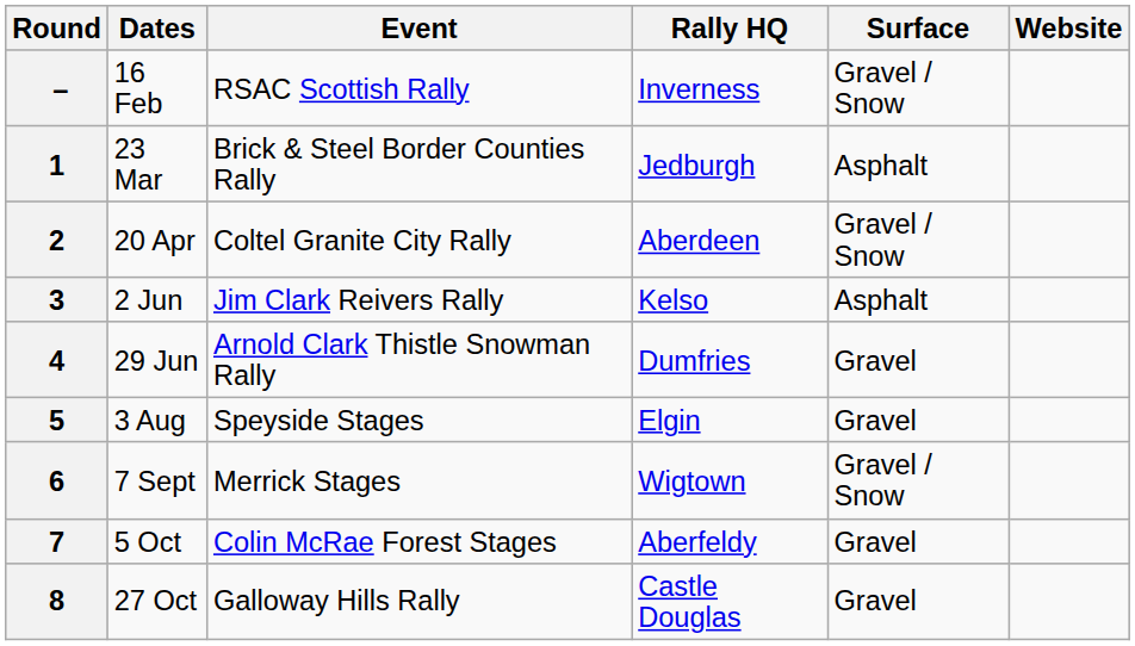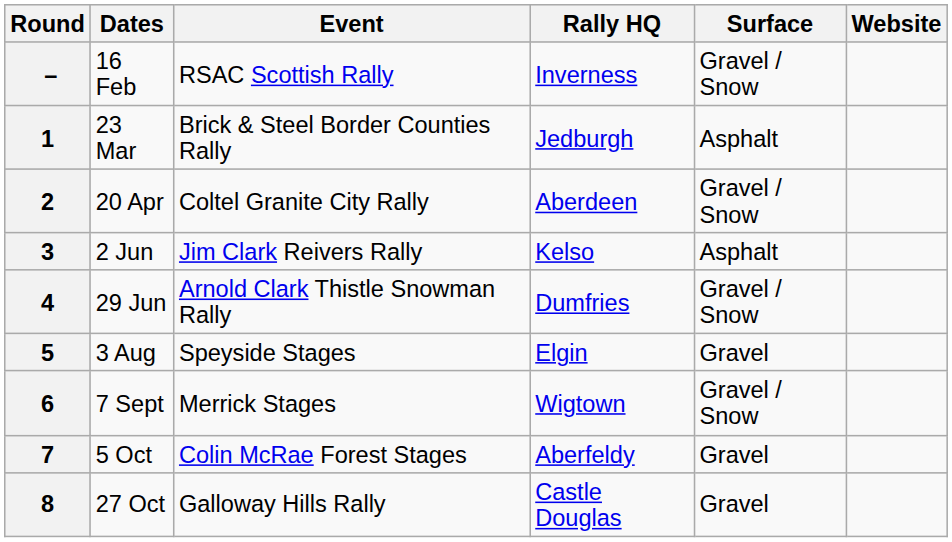4 | Surface: Gravel -> Gravel / Snow
